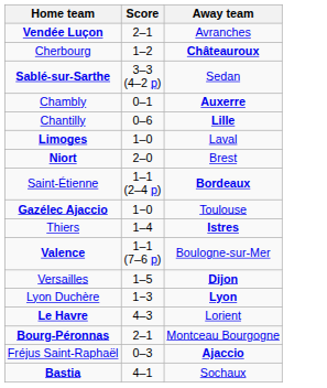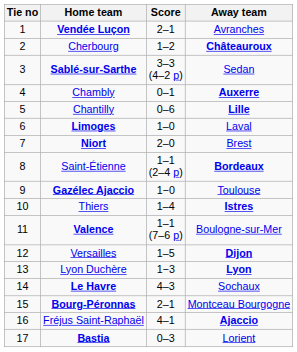+ column: Tie no | 1 | 2 | 3 | 4 | 5 | 6 | 7 | 8 | 9 | 10 | 11 | 12 | 13 | 14 | 15 | 16 | 17
Le Havre | Away team: Lorient -> Sochaux
Fréjus Saint-Raphaël | Score: 0–3 -> 4–1
Bastia | Score: 4–1 -> 0–3
Bastia | Away team: Sochaux -> Lorient
